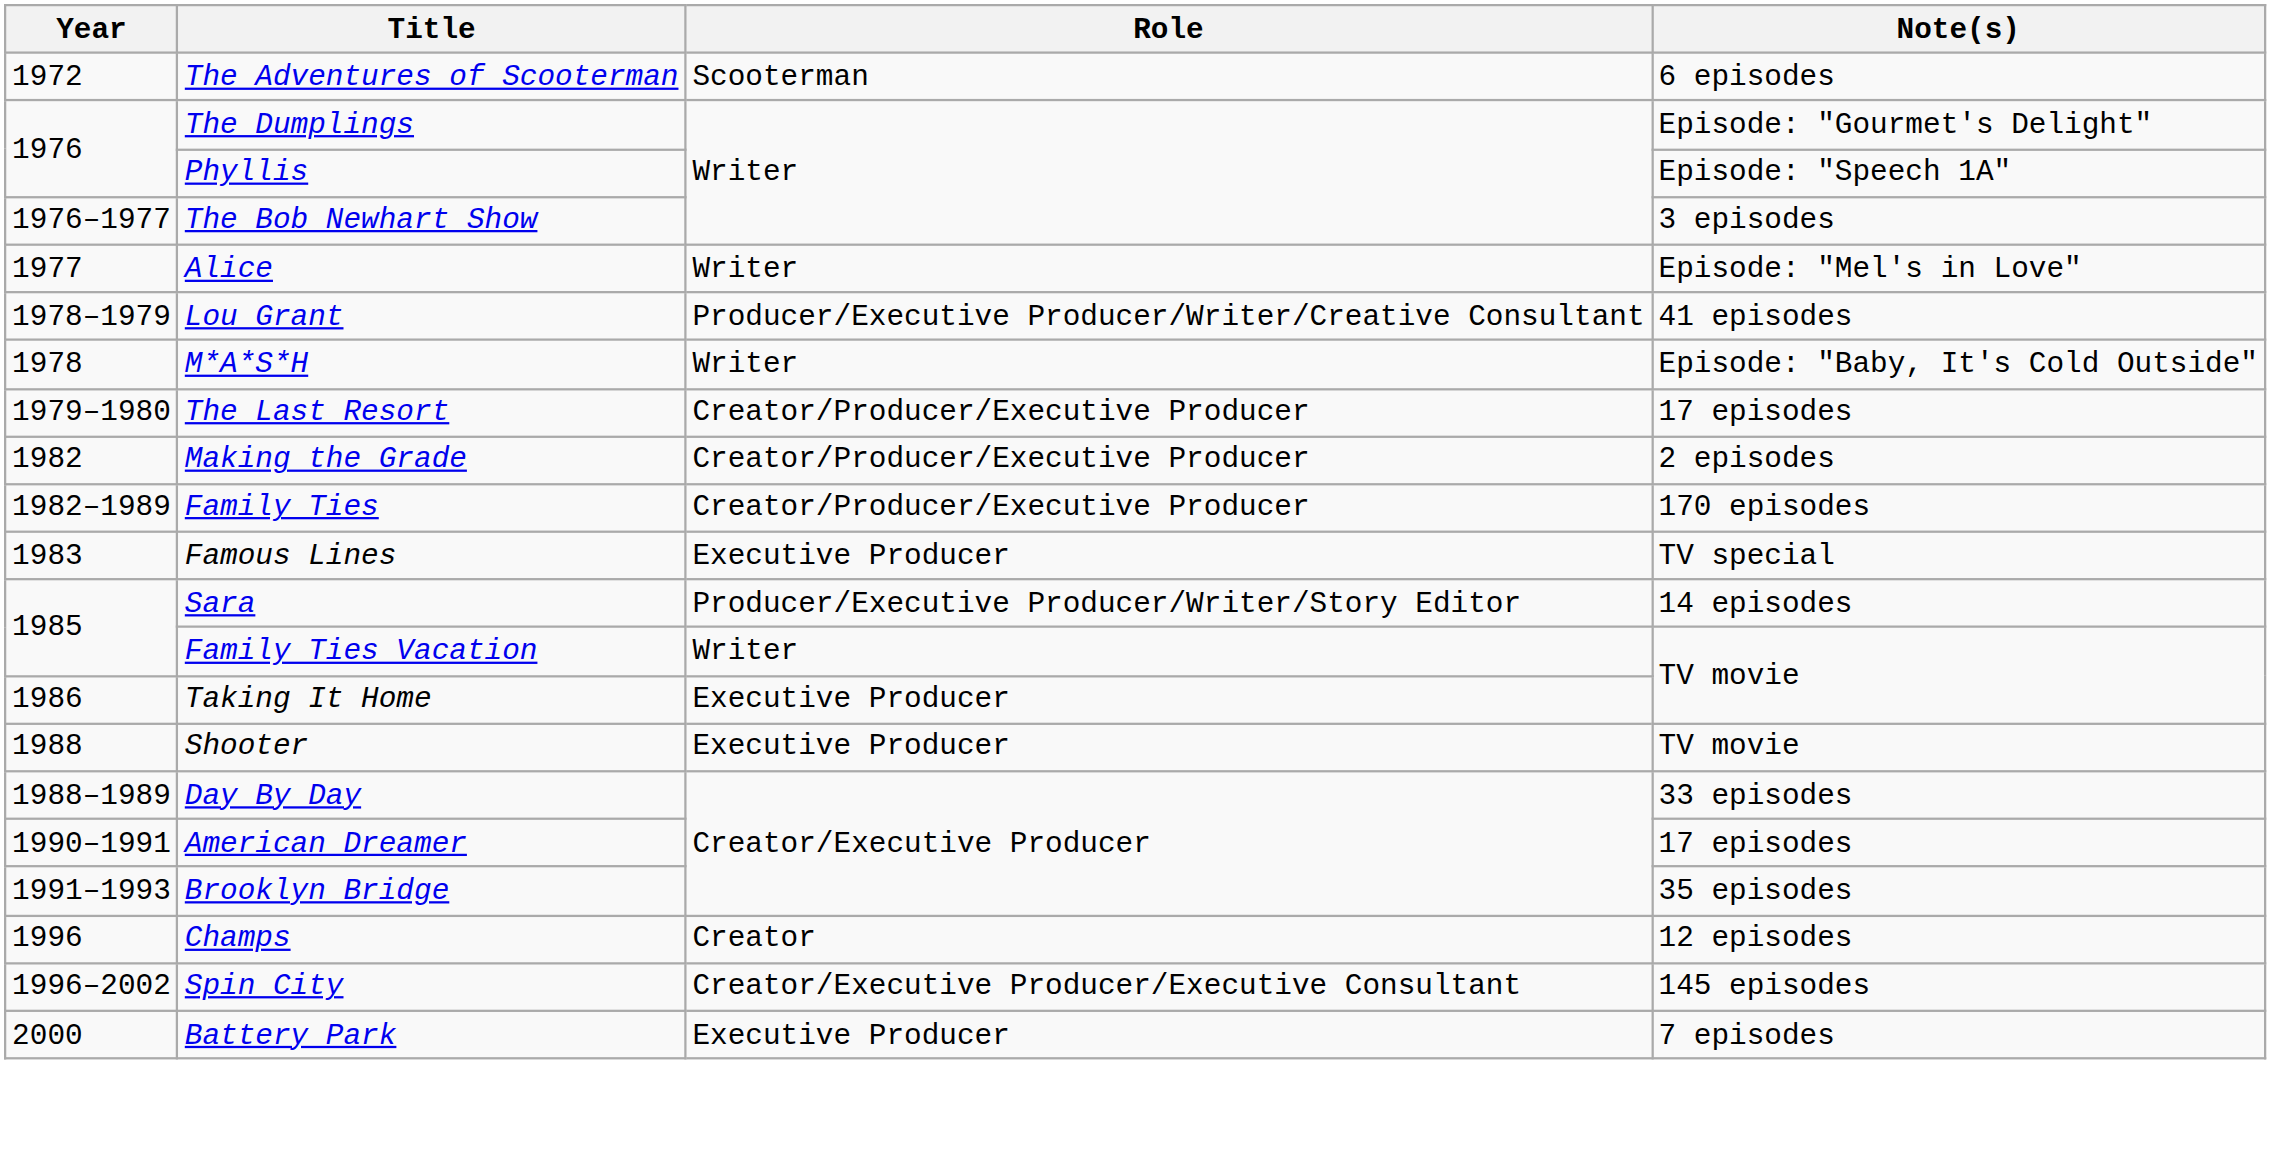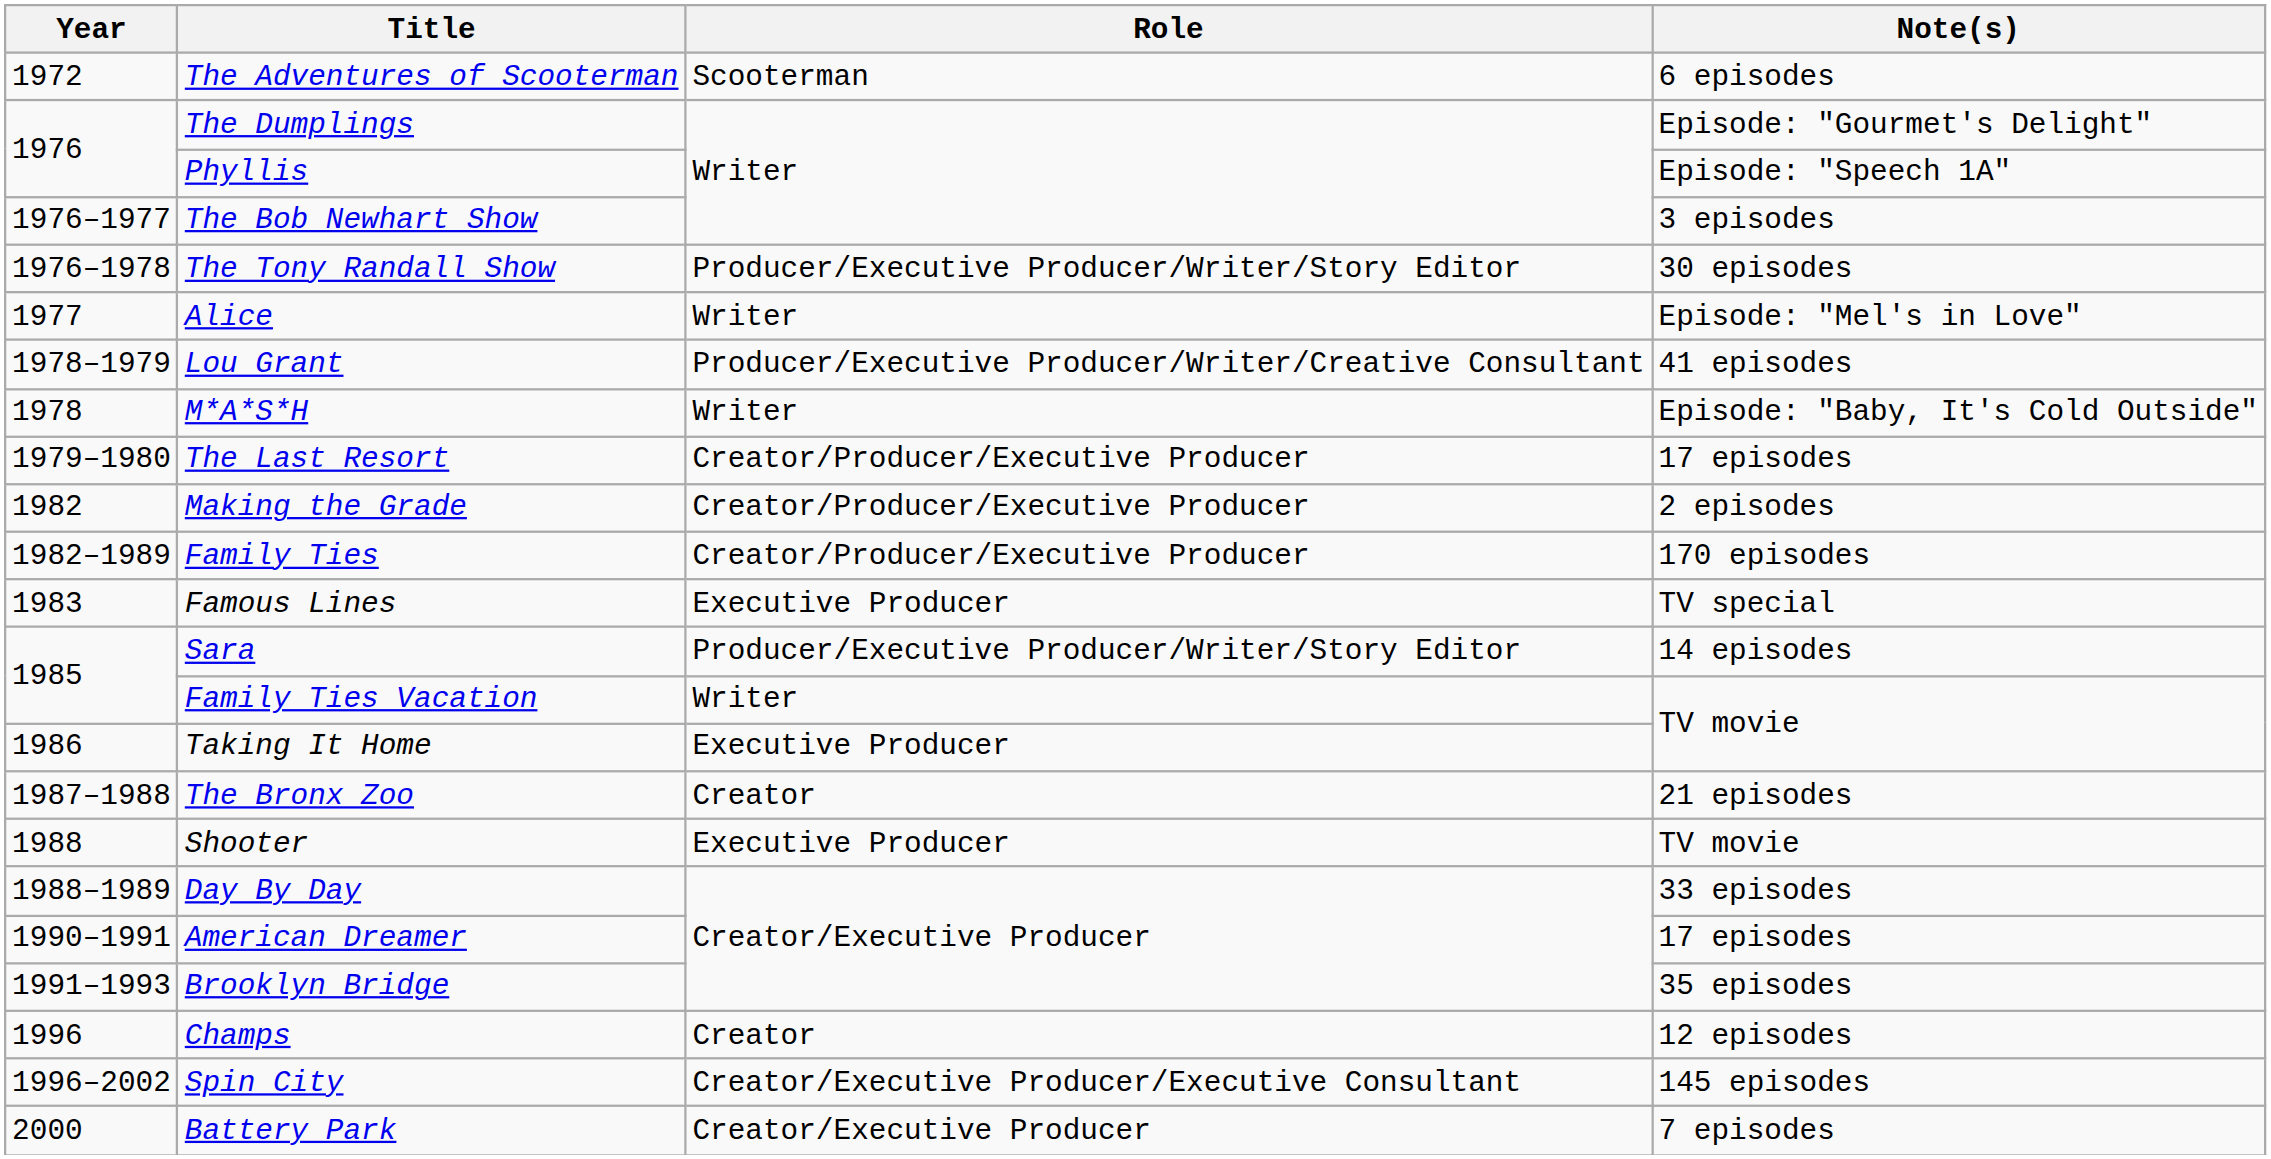+ row: 1976–1978 | The Tony Randall Show | Producer/Executive Producer/Writer/Story Editor | 30 episodes
+ row: 1987–1988 | The Bronx Zoo | Creator | 21 episodes
Battery Park | Role: Executive Producer -> Creator/Executive Producer
